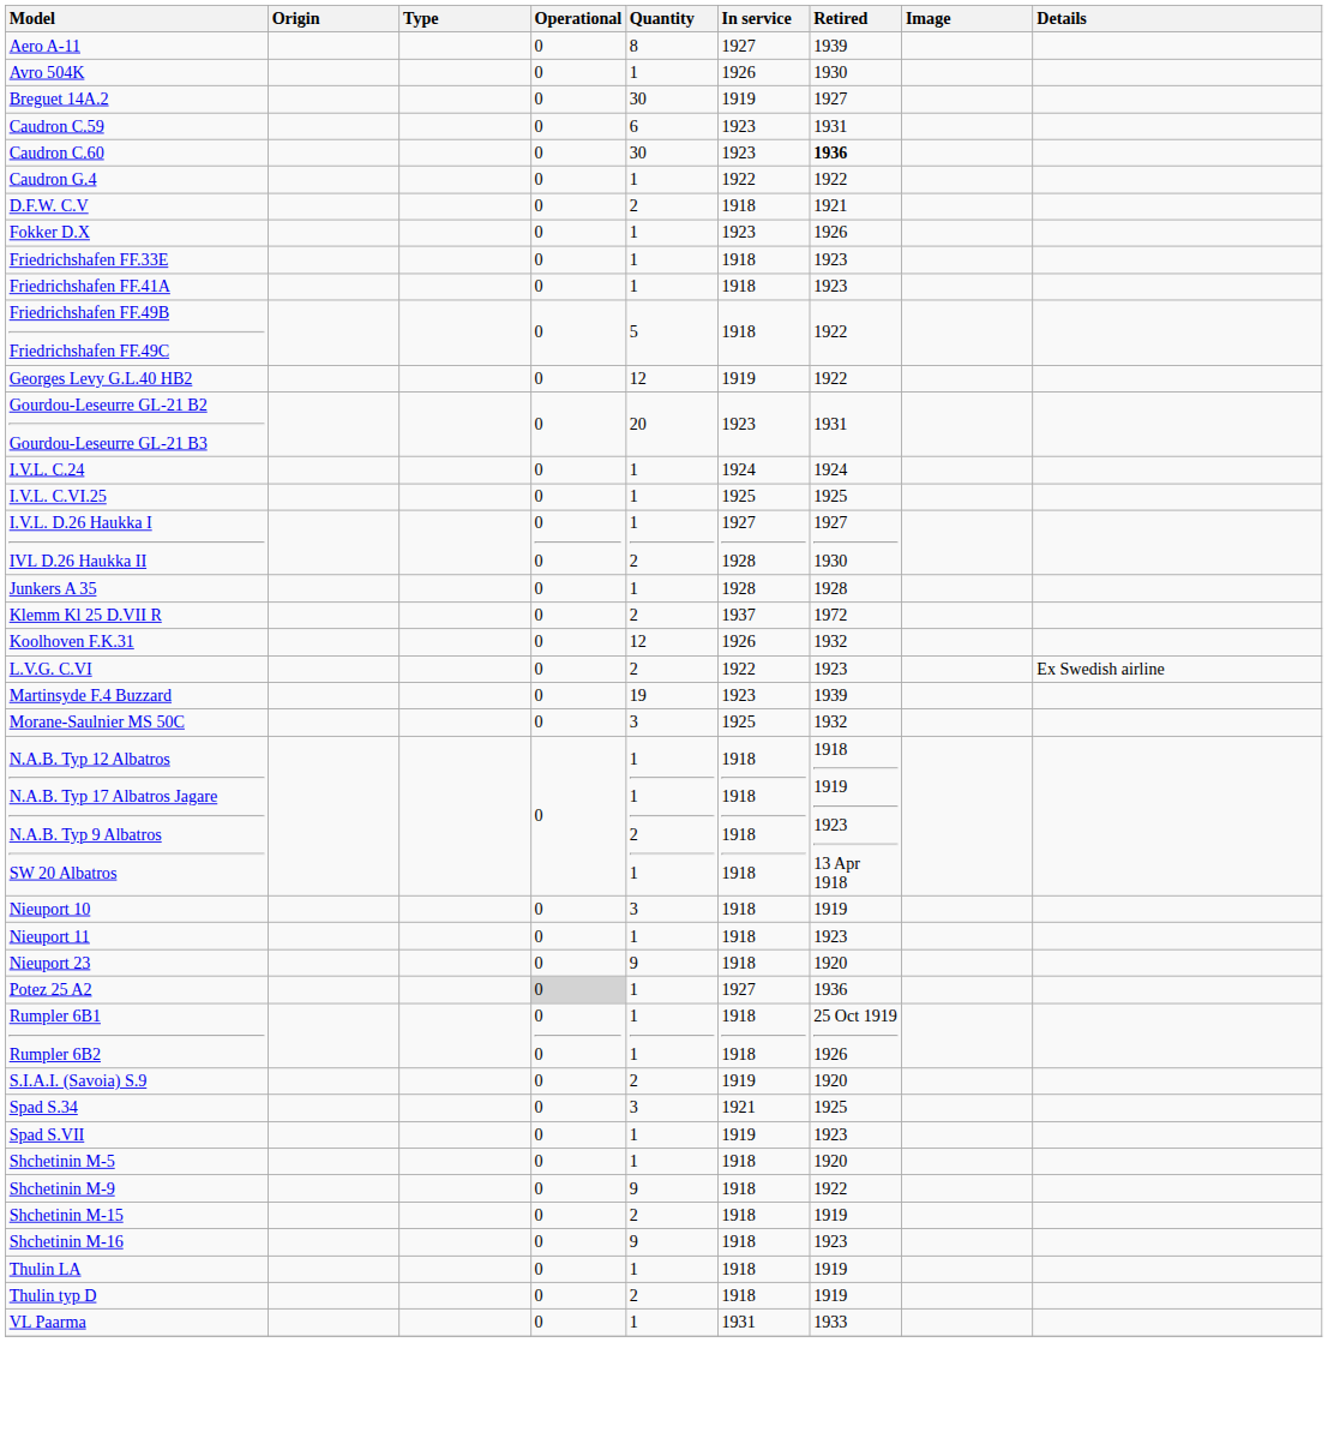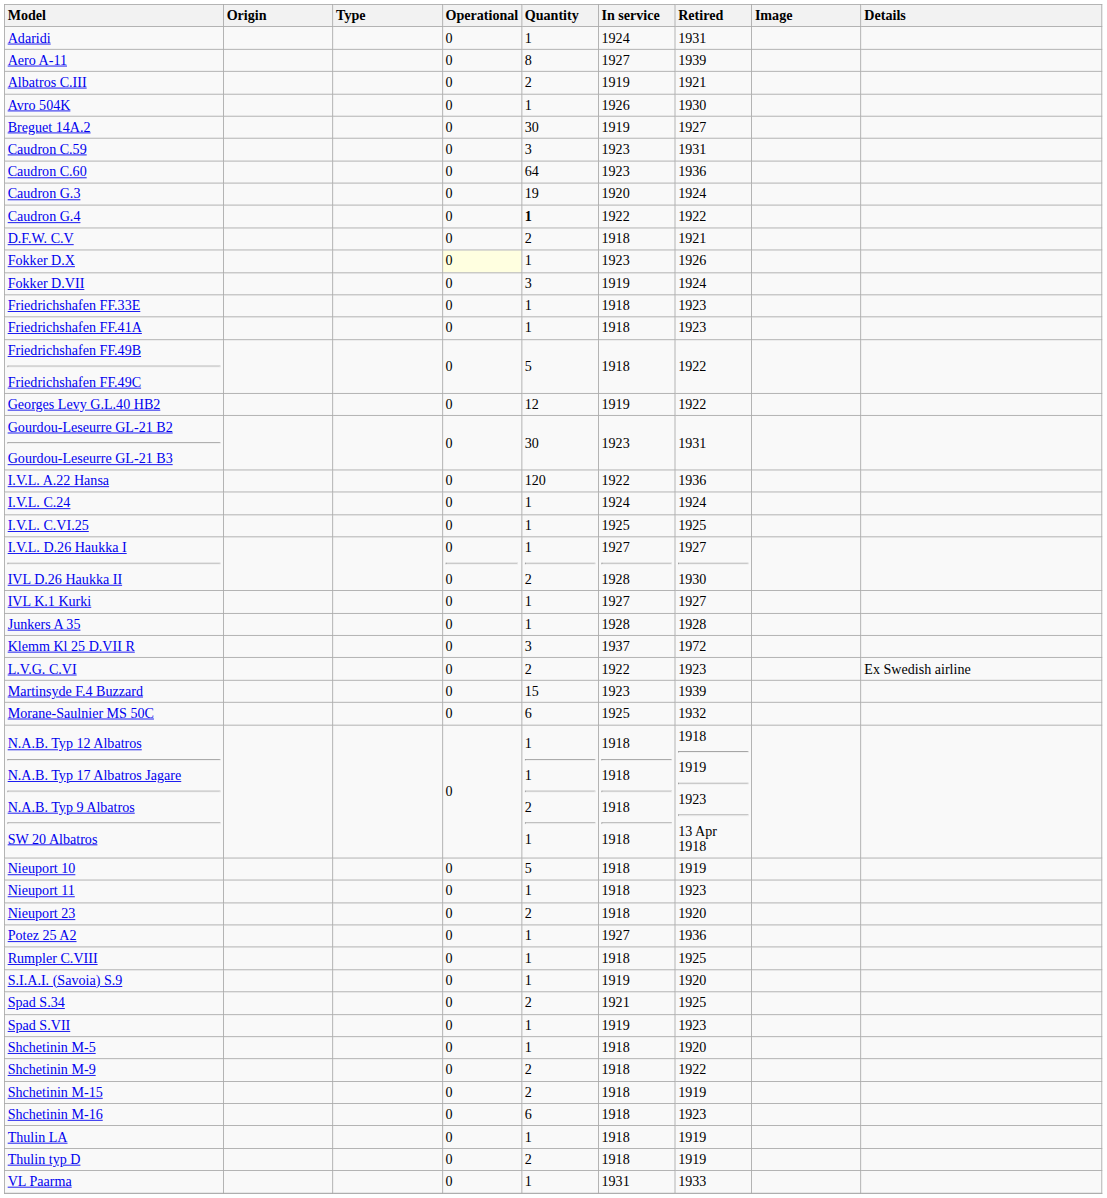+ row: Adaridi | 0 | 1 | 1924 | 1931
+ row: Albatros C.III | 0 | 2 | 1919 | 1921
Caudron C.59 | Quantity: 6 -> 3
Caudron C.60 | Quantity: 30 -> 64
Caudron C.60 | Retired: bold -> normal
+ row: Caudron G.3 | 0 | 19 | 1920 | 1924
Caudron G.4 | Quantity: normal -> bold
Fokker D.X | Operational: no background -> lightyellow background
+ row: Fokker D.VII | 0 | 3 | 1919 | 1924
Gourdou-Leseurre GL-21 B2 Gourdou-Leseurre GL-21 B3 | Quantity: 20 -> 30
+ row: I.V.L. A.22 Hansa | 0 | 120 | 1922 | 1936
+ row: IVL K.1 Kurki | 0 | 1 | 1927 | 1927
Klemm Kl 25 D.VII R | Quantity: 2 -> 3
- row: Koolhoven F.K.31 | 0 | 12 | 1926 | 1932
Martinsyde F.4 Buzzard | Quantity: 19 -> 15
Morane-Saulnier MS 50C | Quantity: 3 -> 6
Nieuport 10 | Quantity: 3 -> 5
Nieuport 23 | Quantity: 9 -> 2
Potez 25 A2 | Operational: lightgrey background -> no background
- row: Rumpler 6B1 Rumpler 6B2 | 0 0 | 1 1 | 1918 1918 | 25 Oct 1919 1926
+ row: Rumpler C.VIII | 0 | 1 | 1918 | 1925
S.I.A.I. (Savoia) S.9 | Quantity: 2 -> 1
Spad S.34 | Quantity: 3 -> 2
Shchetinin M-9 | Quantity: 9 -> 2
Shchetinin M-16 | Quantity: 9 -> 6
